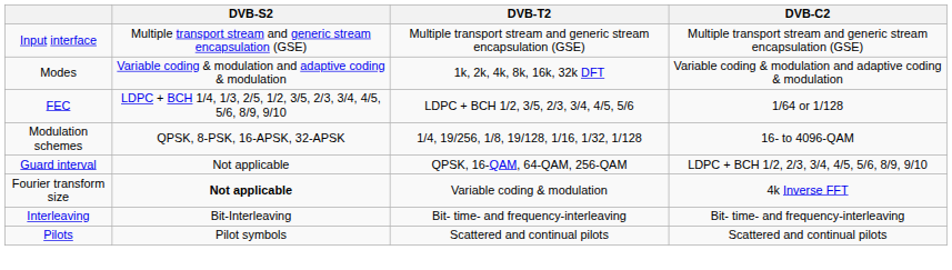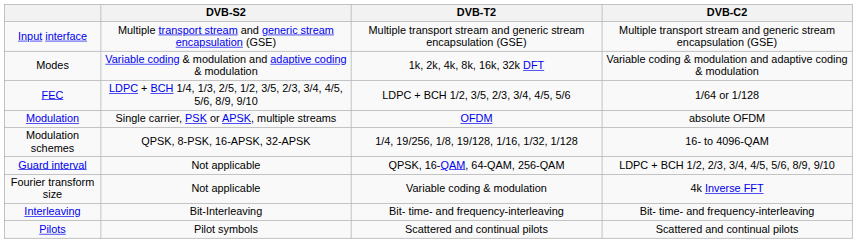+ row: Modulation | Single carrier, PSK or APSK, multiple streams | OFDM | absolute OFDM
Fourier transform size | DVB-S2: bold -> normal
